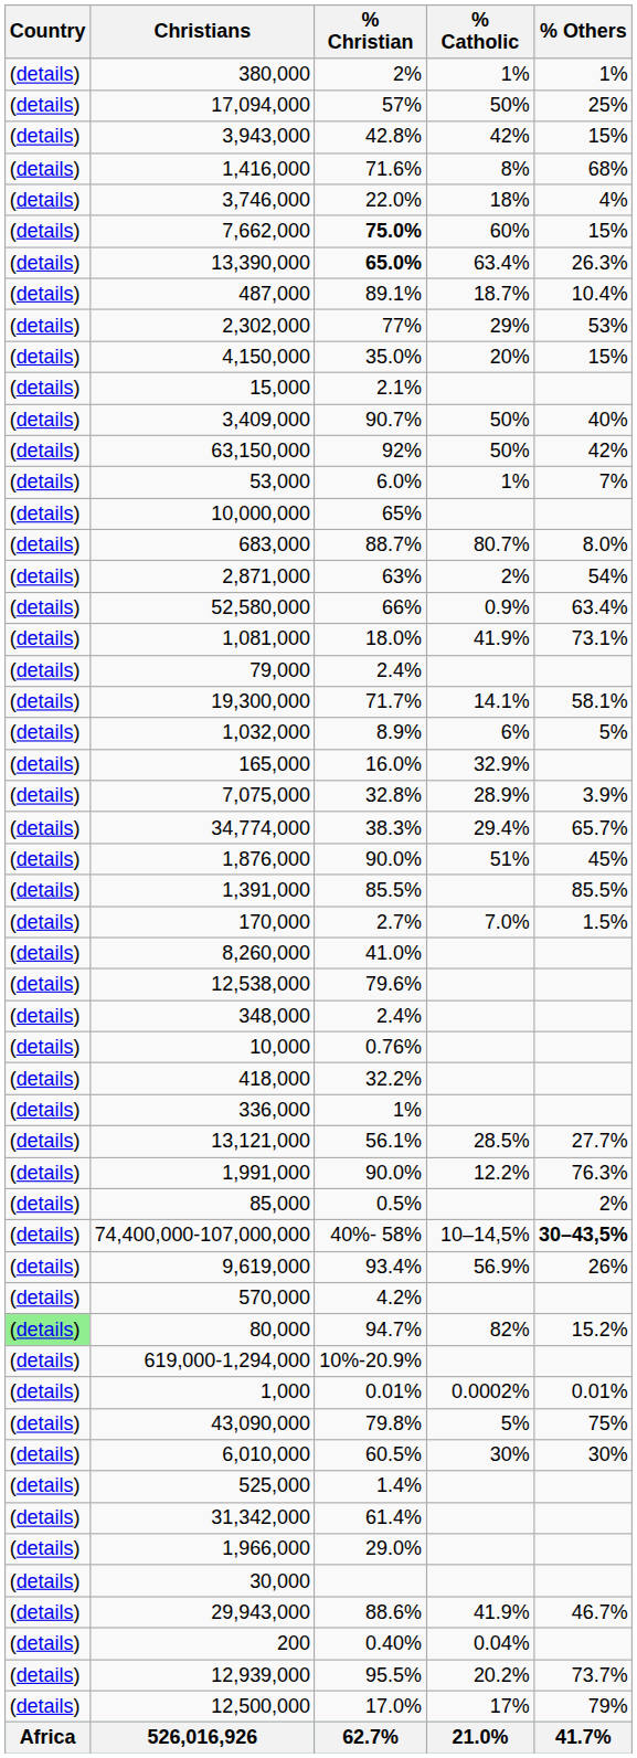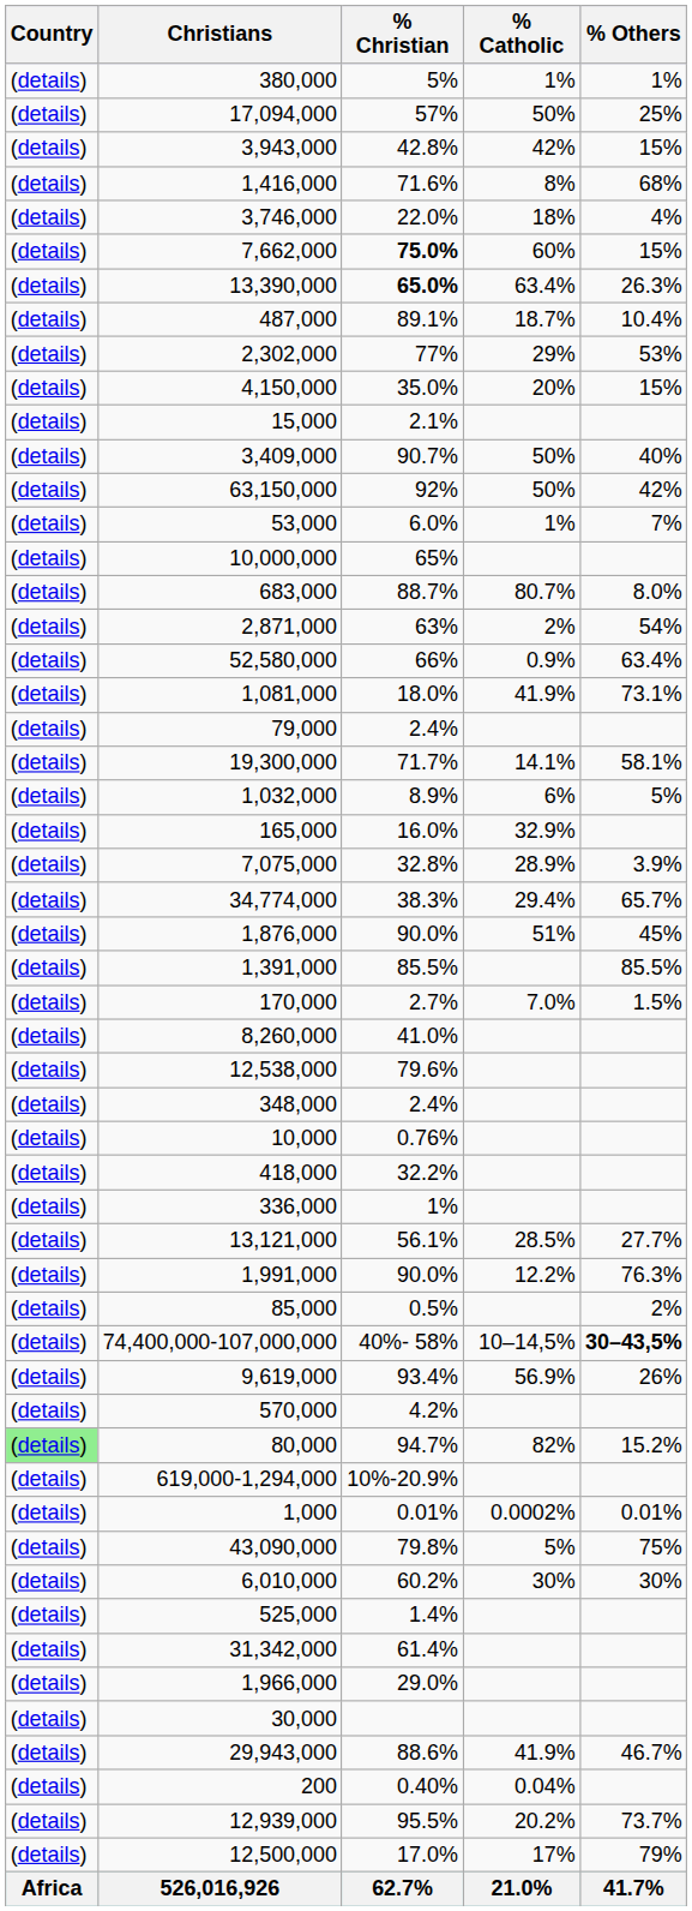380,000 | % Christian: 2% -> 5%
6,010,000 | % Christian: 60.5% -> 60.2%
